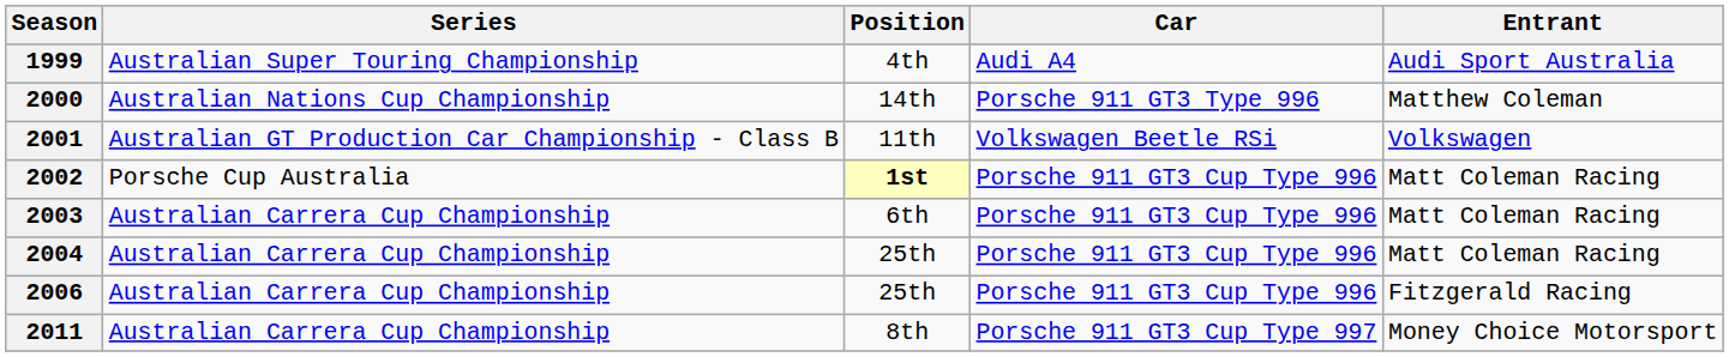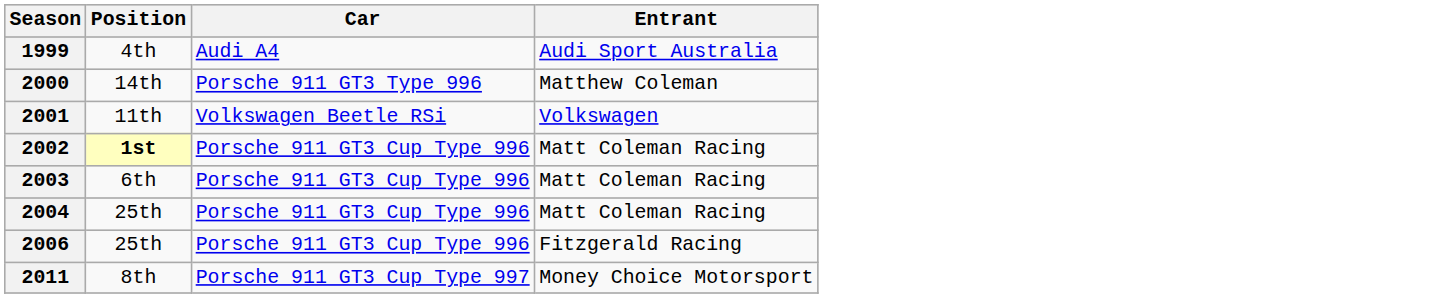- column: Series | Australian Super Touring Championship | Australian Nations Cup Championship | Australian GT Production Car Championship - Class B | Porsche Cup Australia | Australian Carrera Cup Championship | Australian Carrera Cup Championship | Australian Carrera Cup Championship | Australian Carrera Cup Championship
